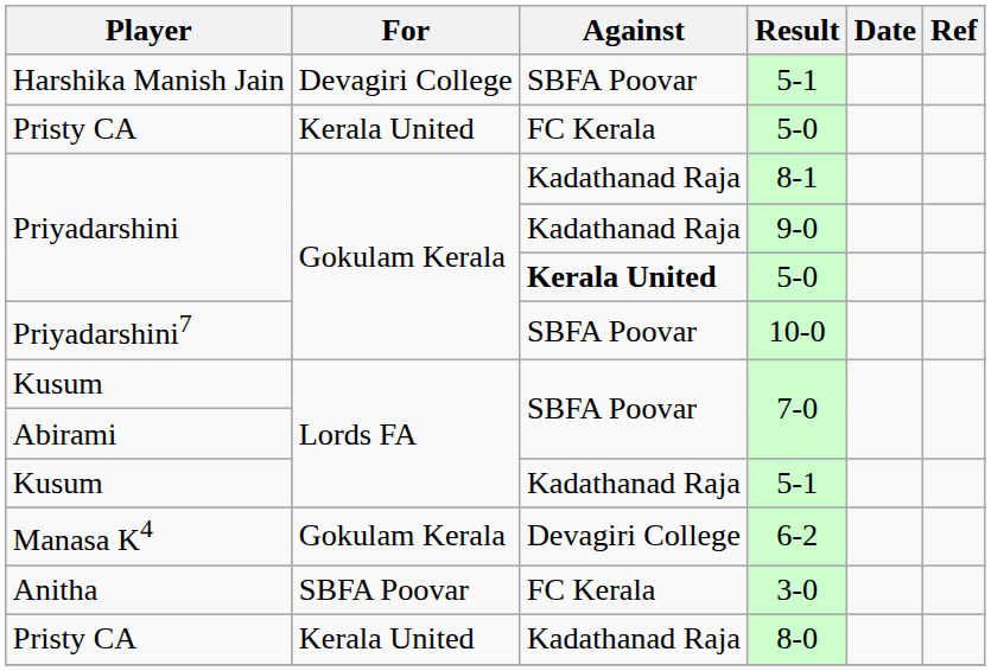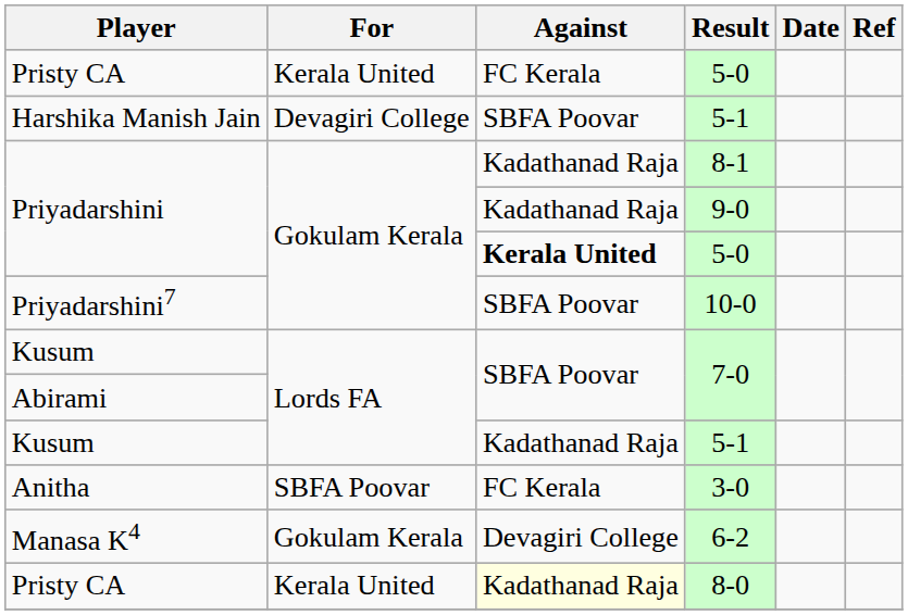rows swapped: Pristy CA / 5-0 <-> Harshika Manish Jain / 5-1
rows swapped: 6-2 <-> 3-0
8-0 | Against: no background -> lightyellow background
